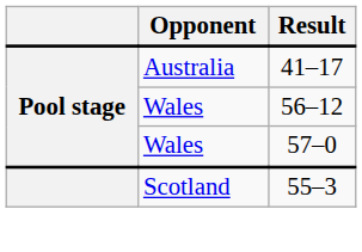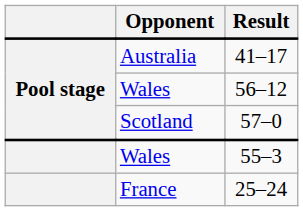57–0 | Opponent: Wales -> Scotland
55–3 | Opponent: Scotland -> Wales
+ row: France | 25–24
